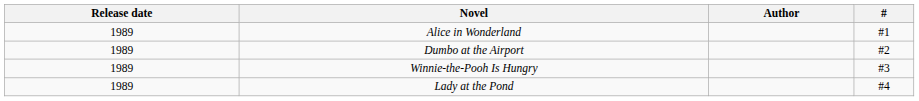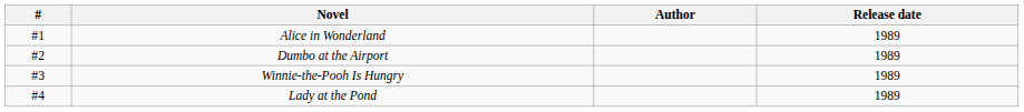columns swapped: # <-> Release date
